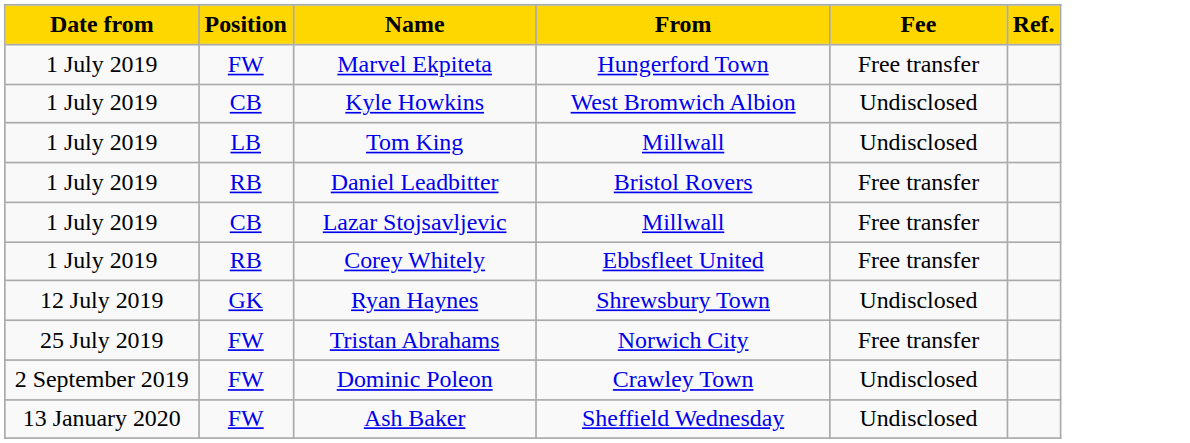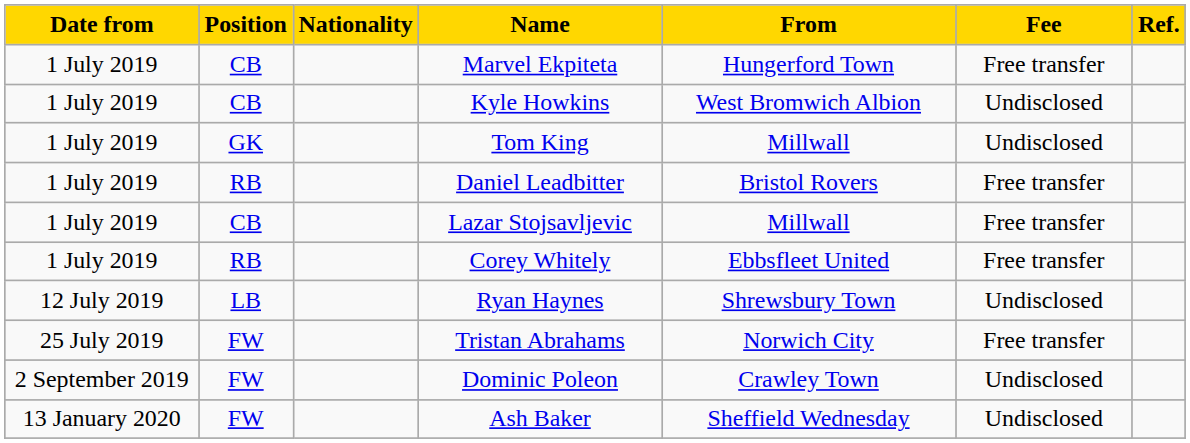+ column: Nationality
Marvel Ekpiteta | Position: FW -> CB
Tom King | Position: LB -> GK
Ryan Haynes | Position: GK -> LB
